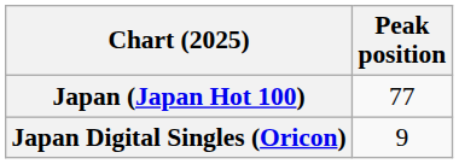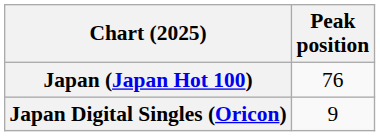Japan (Japan Hot 100) | Peak position: 77 -> 76
